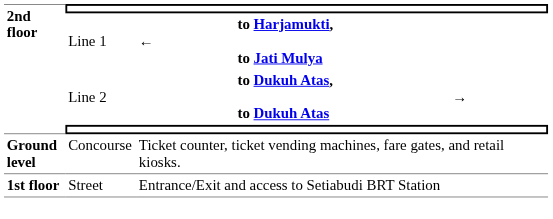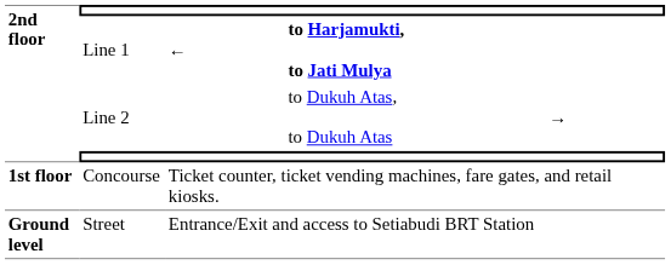Line 2 | column 4: bold -> normal
Concourse | 2nd floor: Ground level -> 1st floor
Street | 2nd floor: 1st floor -> Ground level
